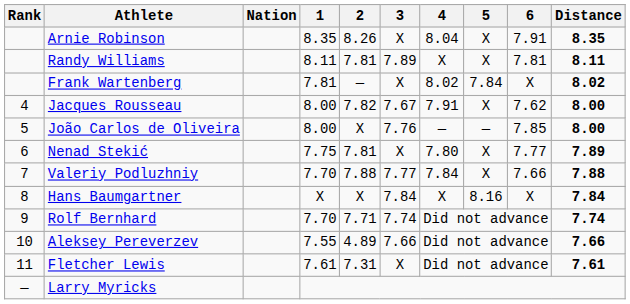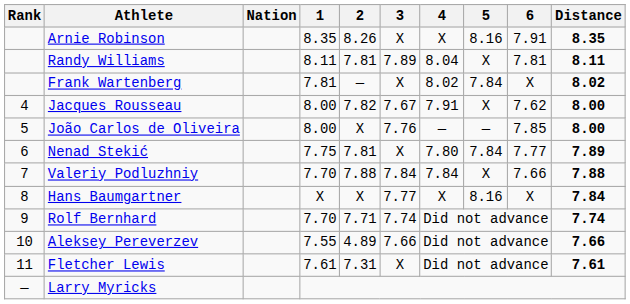Arnie Robinson | 4: 8.04 -> X
Arnie Robinson | 5: X -> 8.16
Randy Williams | 4: X -> 8.04
Nenad Stekić | 5: X -> 7.84
Valeriy Podluzhniy | 3: 7.77 -> 7.84
Hans Baumgartner | 3: 7.84 -> 7.77
